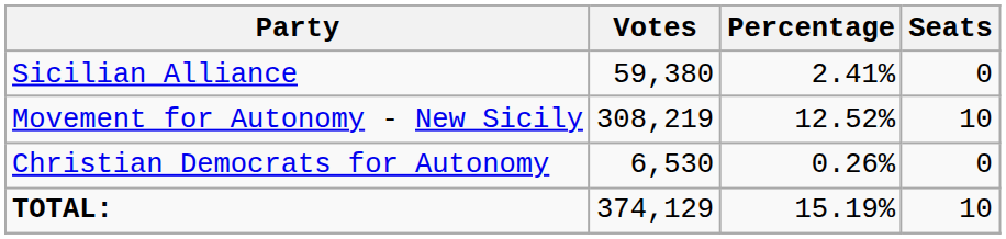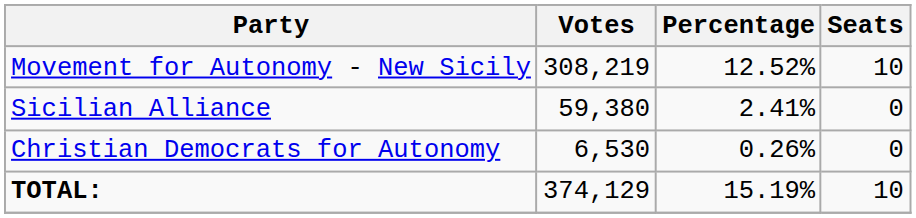rows swapped: Movement for Autonomy - New Sicily <-> Sicilian Alliance
